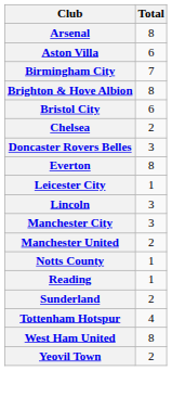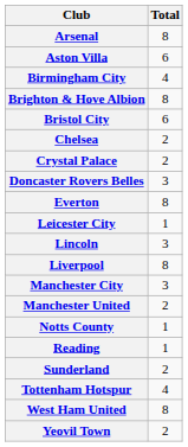Birmingham City | Total: 7 -> 4
+ row: Crystal Palace | 2
+ row: Liverpool | 8
